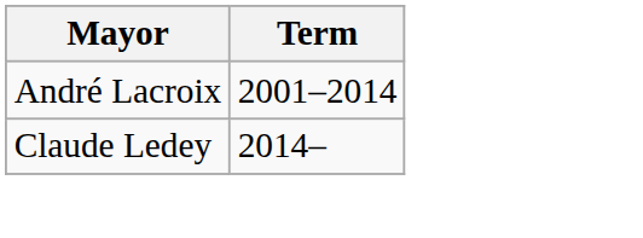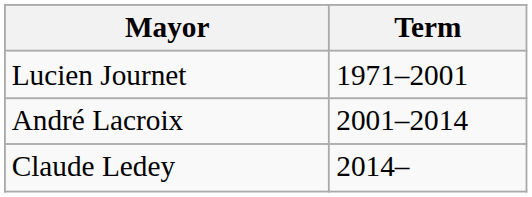+ row: Lucien Journet | 1971–2001
